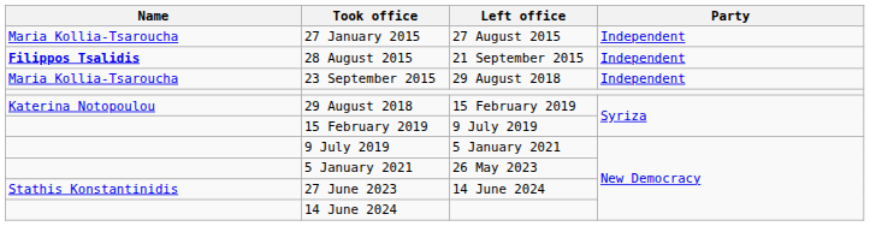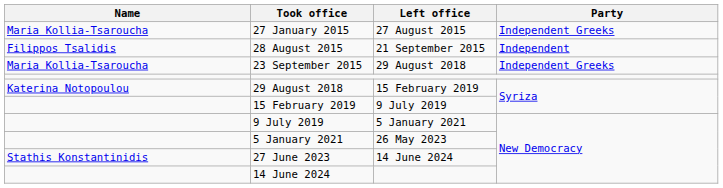27 January 2015 | Party: Independent -> Independent Greeks
28 August 2015 | Name: bold -> normal
23 September 2015 | Party: Independent -> Independent Greeks
